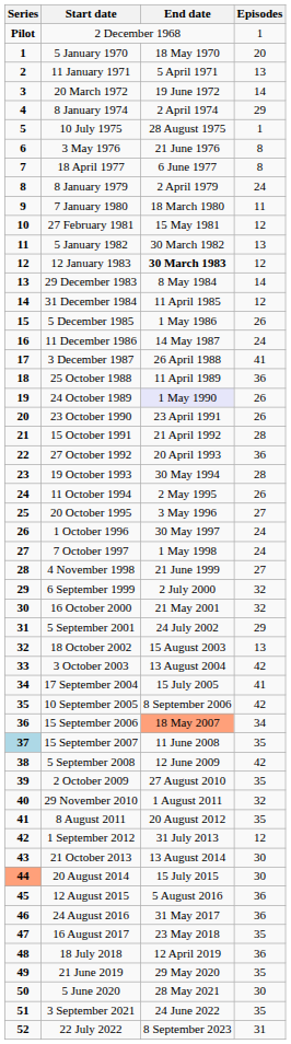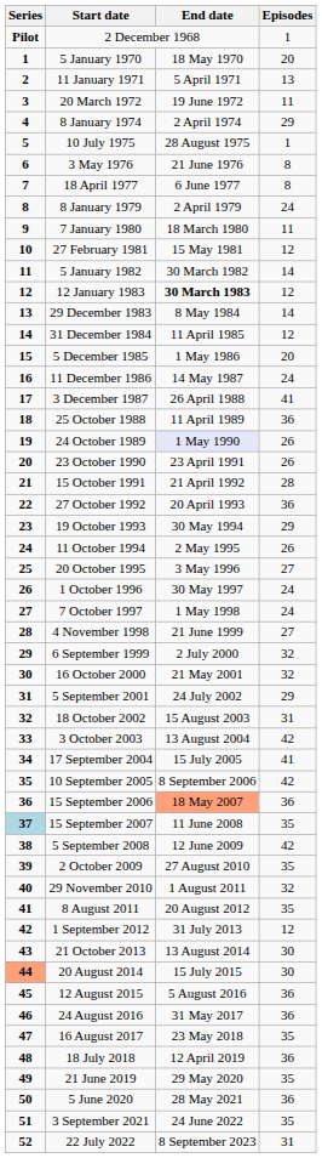20 March 1972 | Episodes: 14 -> 11
5 January 1982 | Episodes: 13 -> 14
5 December 1985 | Episodes: 26 -> 20
19 October 1993 | Episodes: 28 -> 29
18 October 2002 | Episodes: 13 -> 31
15 September 2006 | Episodes: 34 -> 36
5 June 2020 | Episodes: 30 -> 36
